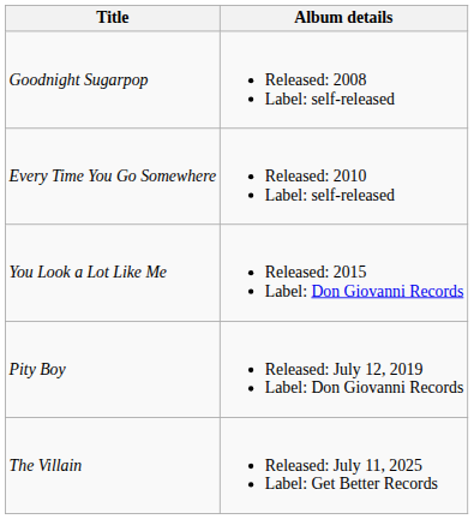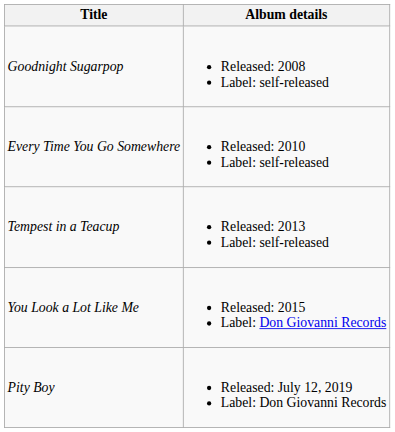+ row: Tempest in a Teacup | Released: 2013 Label: self-released
- row: The Villain | Released: July 11, 2025 Label: Get Better Records
